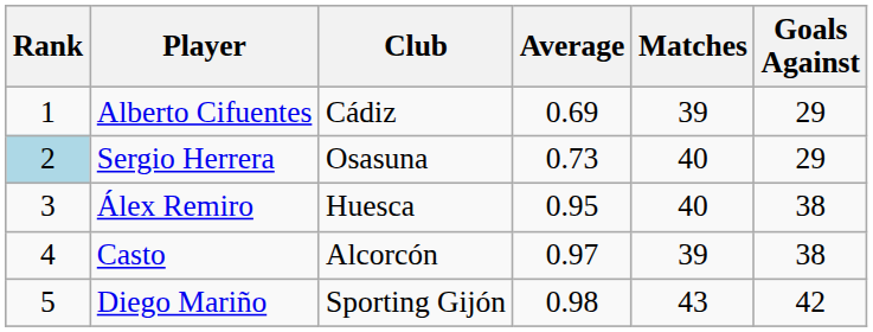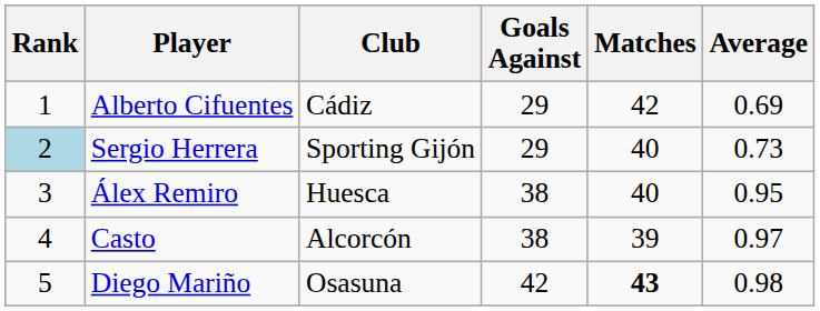columns swapped: Goals Against <-> Average
Alberto Cifuentes | Matches: 39 -> 42
Sergio Herrera | Club: Osasuna -> Sporting Gijón
Diego Mariño | Club: Sporting Gijón -> Osasuna
Diego Mariño | Matches: normal -> bold
